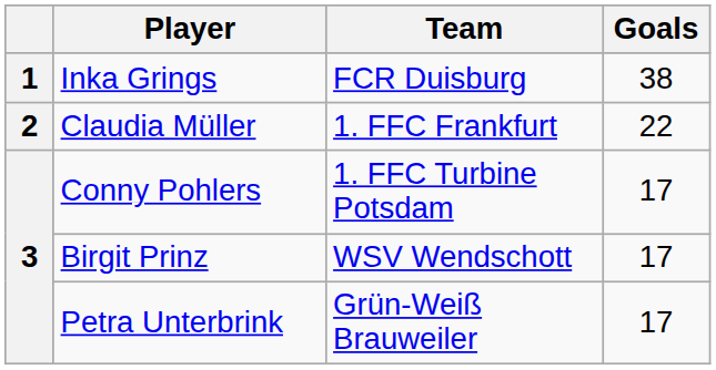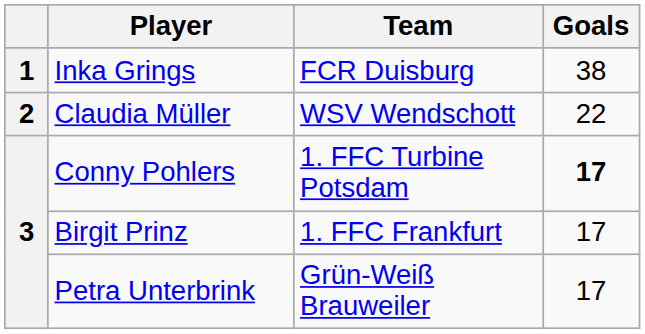Claudia Müller | Team: 1. FFC Frankfurt -> WSV Wendschott
Conny Pohlers | Goals: normal -> bold
Birgit Prinz | Team: WSV Wendschott -> 1. FFC Frankfurt
